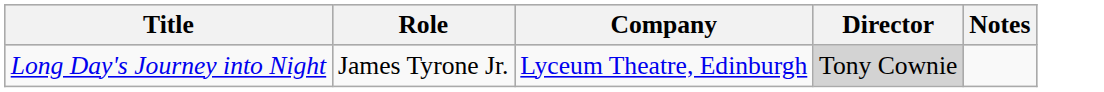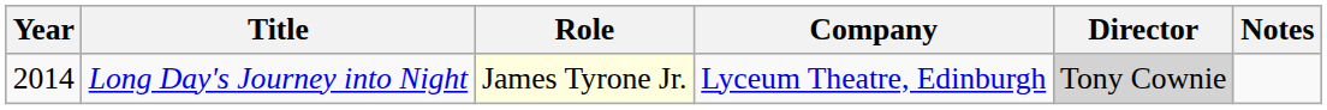+ column: Year | 2014
Long Day's Journey into Night | Role: no background -> lightyellow background
